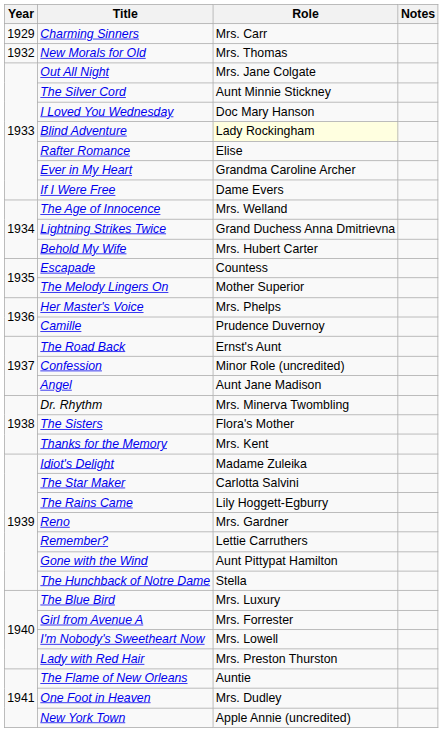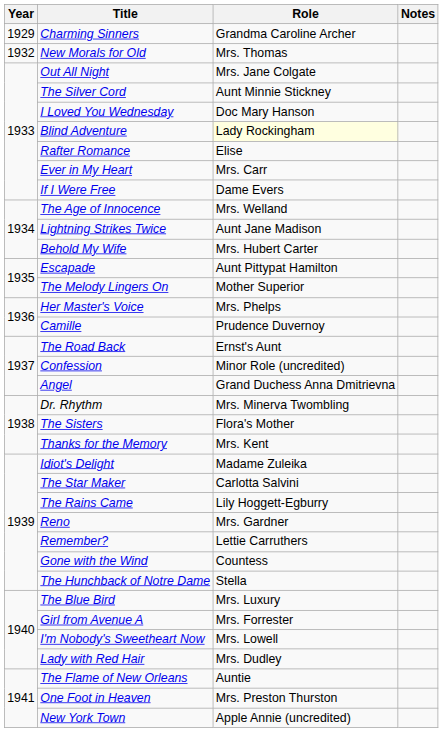Charming Sinners | Role: Mrs. Carr -> Grandma Caroline Archer
Ever in My Heart | Role: Grandma Caroline Archer -> Mrs. Carr
Lightning Strikes Twice | Role: Grand Duchess Anna Dmitrievna -> Aunt Jane Madison
Escapade | Role: Countess -> Aunt Pittypat Hamilton
Angel | Role: Aunt Jane Madison -> Grand Duchess Anna Dmitrievna
Gone with the Wind | Role: Aunt Pittypat Hamilton -> Countess
Lady with Red Hair | Role: Mrs. Preston Thurston -> Mrs. Dudley
One Foot in Heaven | Role: Mrs. Dudley -> Mrs. Preston Thurston
